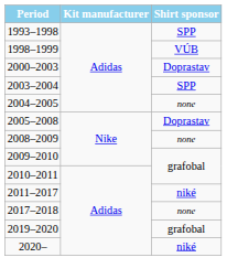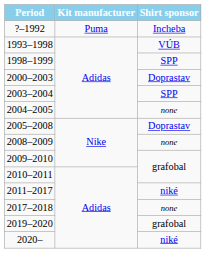+ row: ?–1992 | Puma | Incheba
1993–1998 | Shirt sponsor: SPP -> VÚB
1998–1999 | Shirt sponsor: VÚB -> SPP
